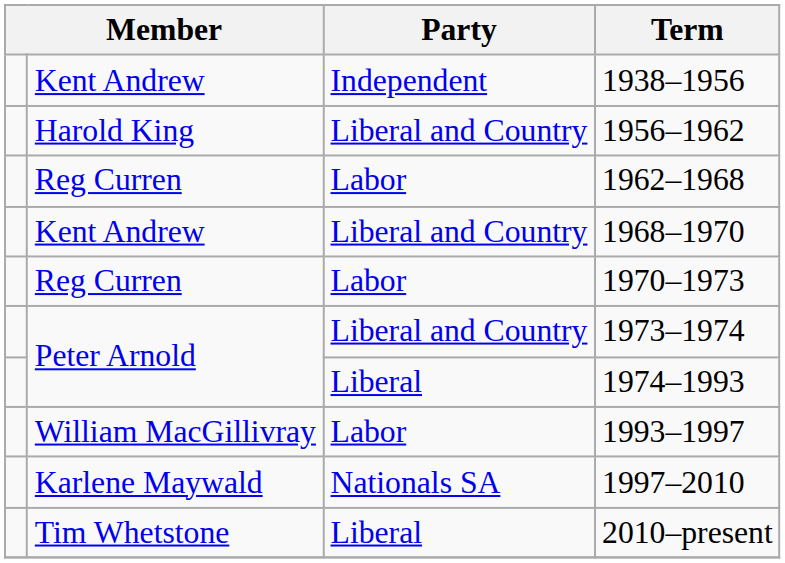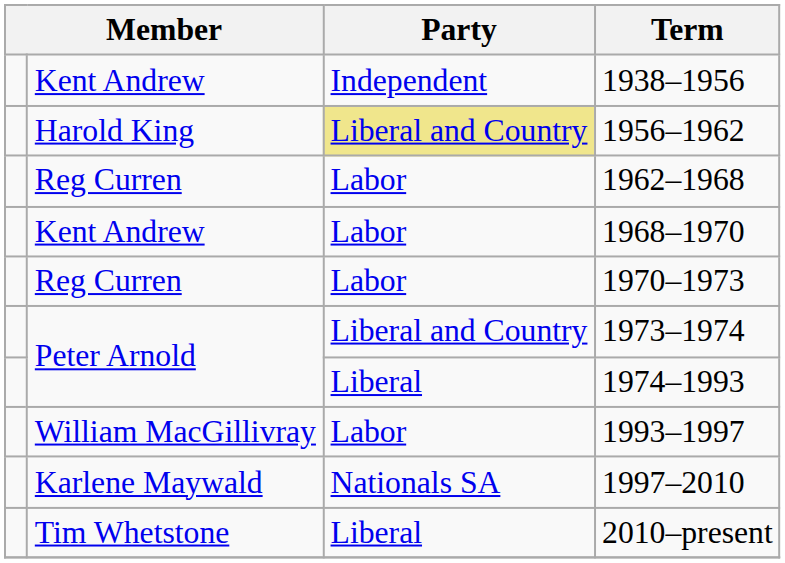1956–1962 | Party: no background -> khaki background
1968–1970 | Party: Liberal and Country -> Labor
